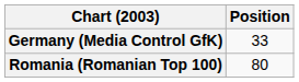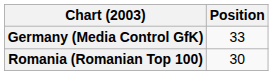Romania (Romanian Top 100) | Position: 80 -> 30
